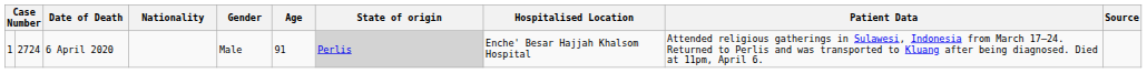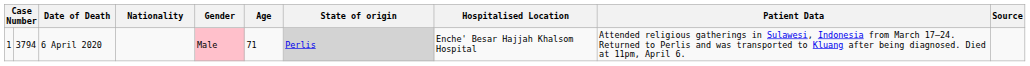6 April 2020 | column 2: 2724 -> 3794
6 April 2020 | Gender: no background -> pink background
6 April 2020 | Age: 91 -> 71
